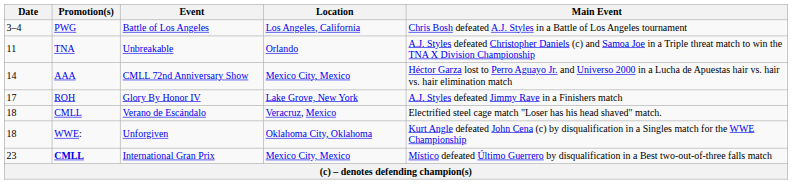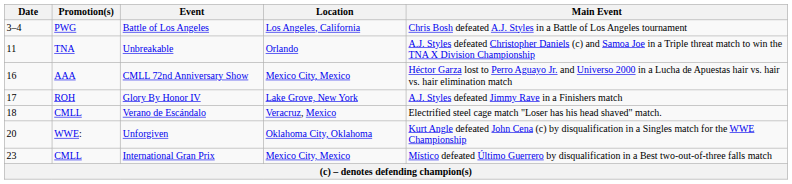CMLL 72nd Anniversary Show | Date: 14 -> 16
Unforgiven | Date: 18 -> 20
International Gran Prix | Promotion(s): bold -> normal
